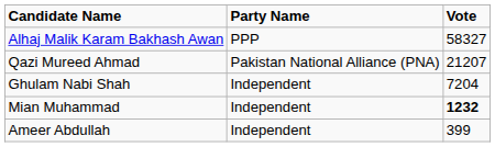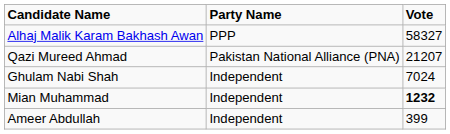Ghulam Nabi Shah | Vote: 7204 -> 7024
